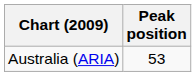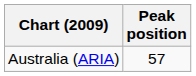Australia (ARIA) | Peak position: 53 -> 57
